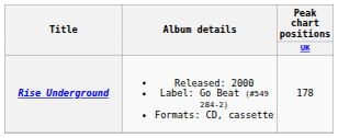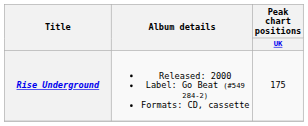Rise Underground | Peak chart positions / UK: 178 -> 175
